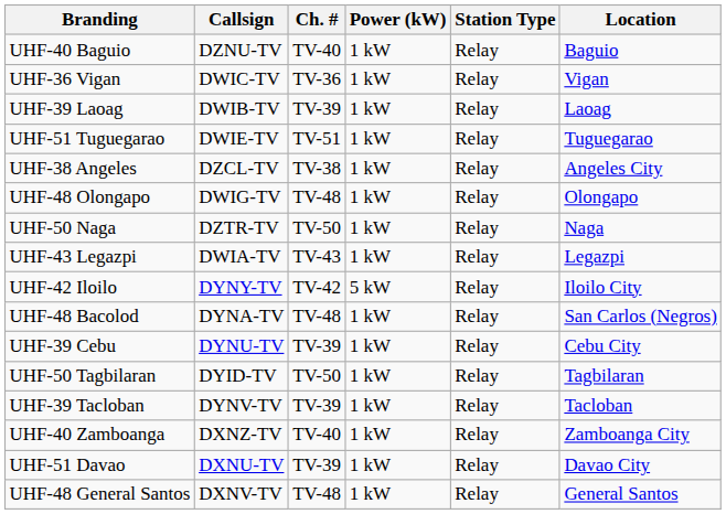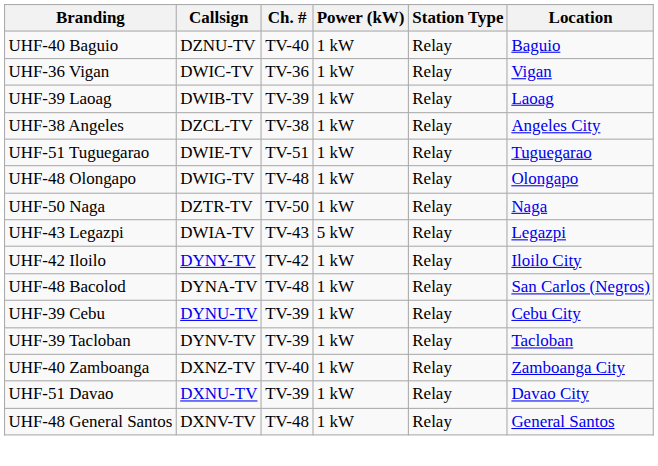rows swapped: UHF-51 Tuguegarao <-> UHF-38 Angeles
UHF-43 Legazpi | Power (kW): 1 kW -> 5 kW
UHF-42 Iloilo | Power (kW): 5 kW -> 1 kW
- row: UHF-50 Tagbilaran | DYID-TV | TV-50 | 1 kW | Relay | Tagbilaran
